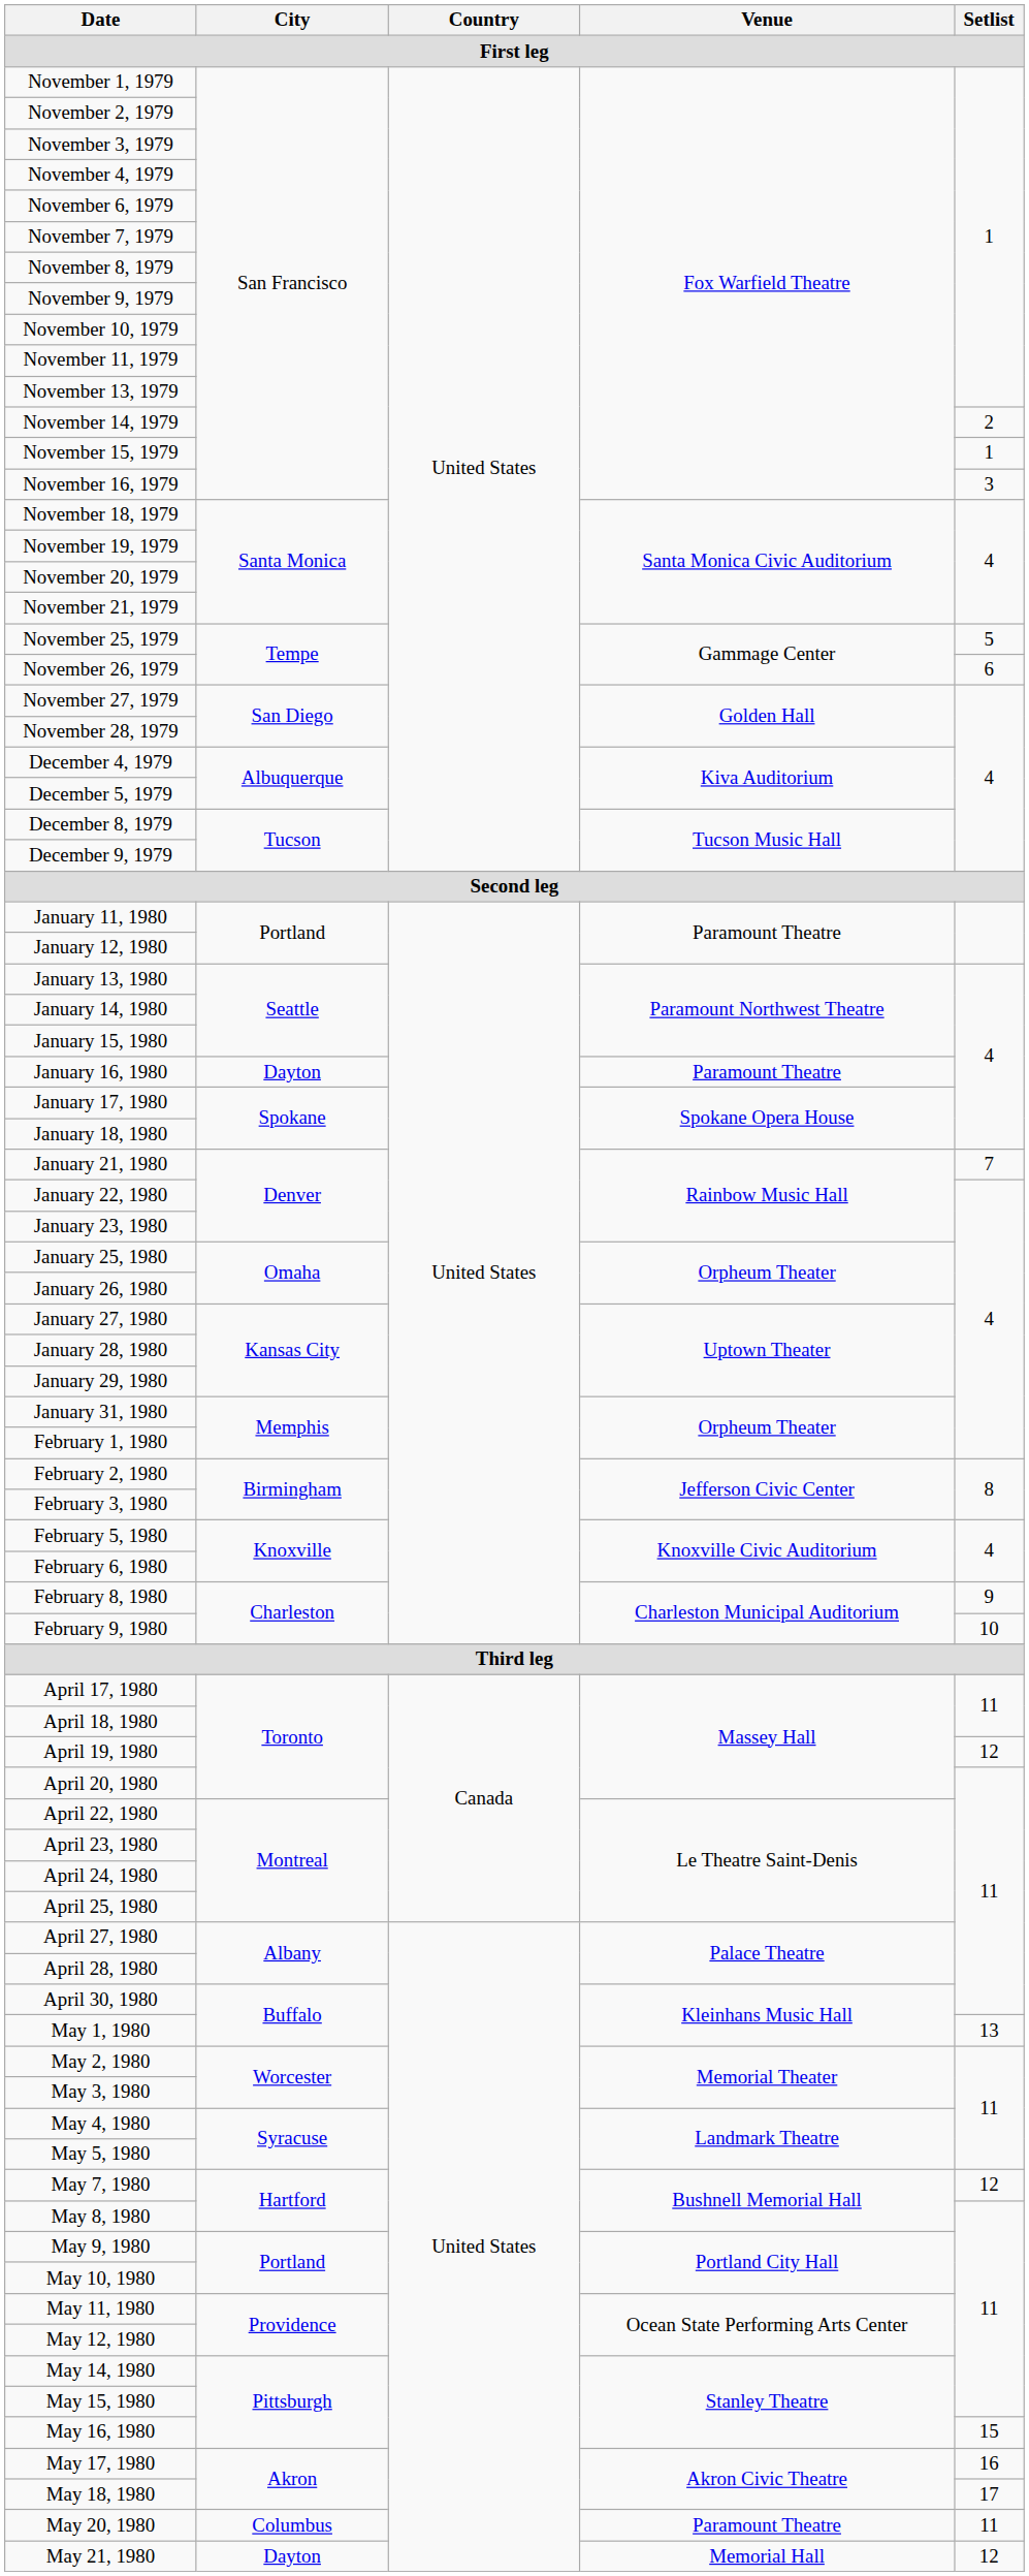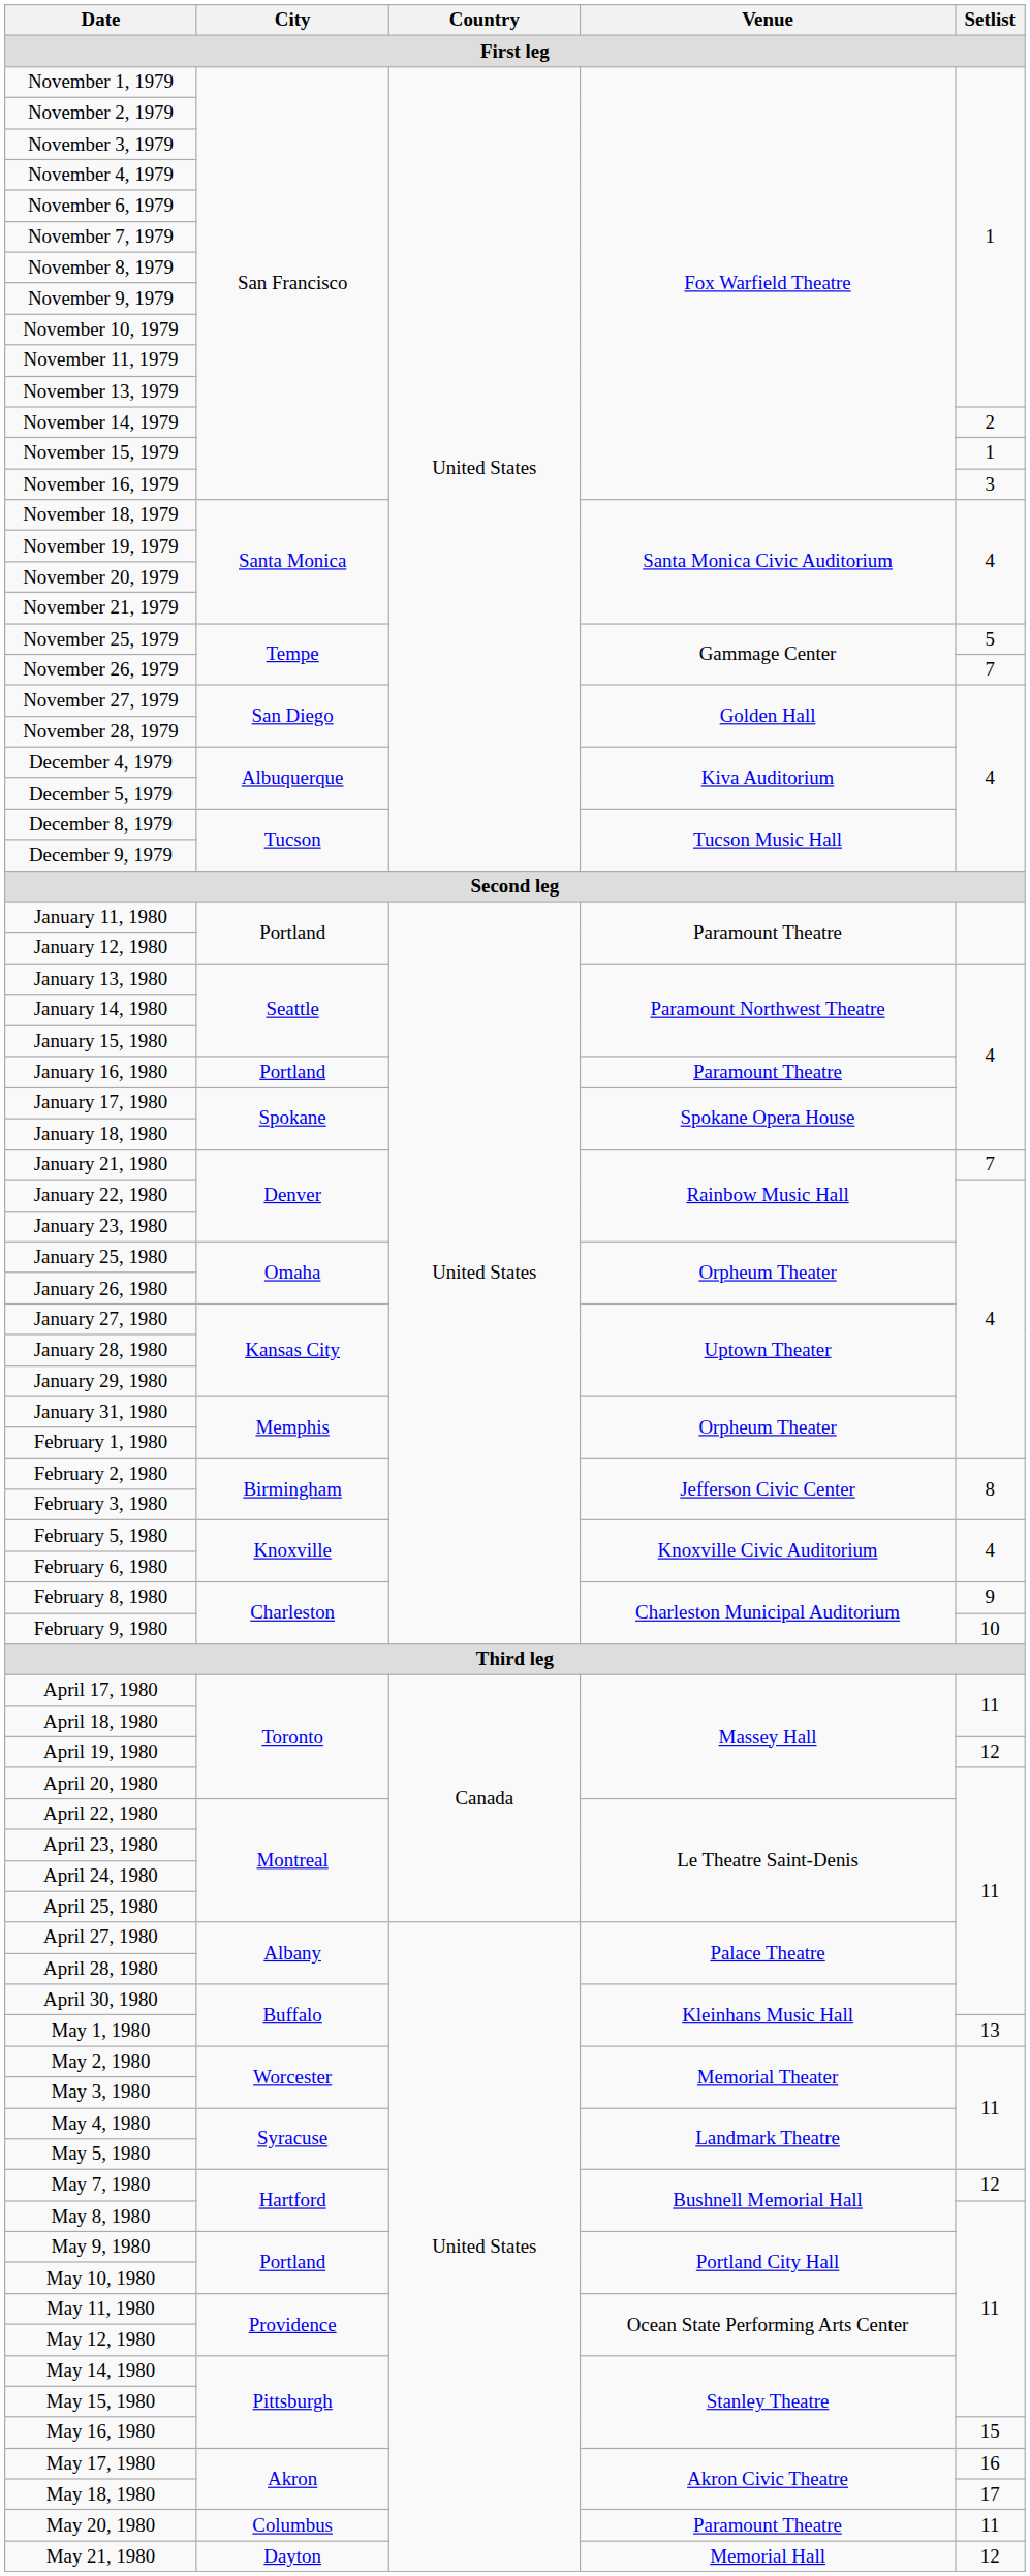November 26, 1979 | Setlist: 6 -> 7
January 16, 1980 | City: Dayton -> Portland
